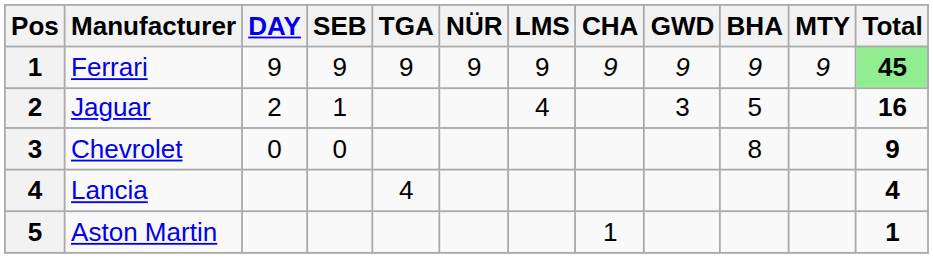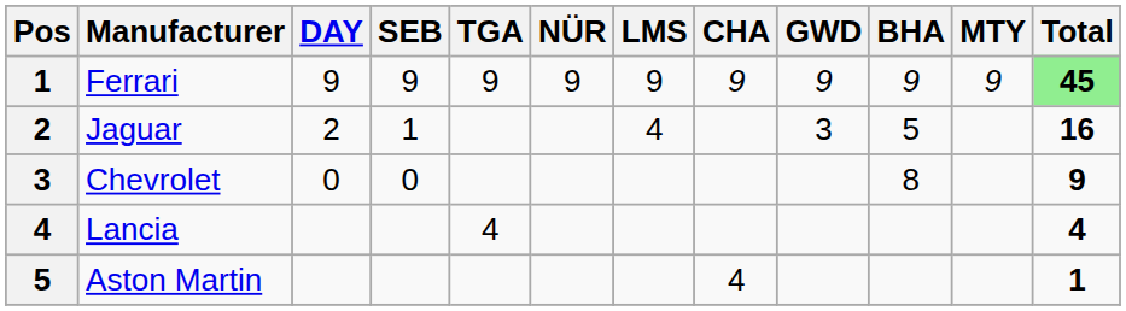Aston Martin | CHA: 1 -> 4
